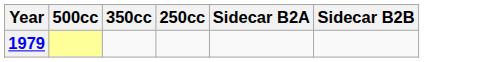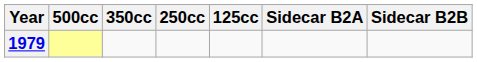+ column: 125cc
